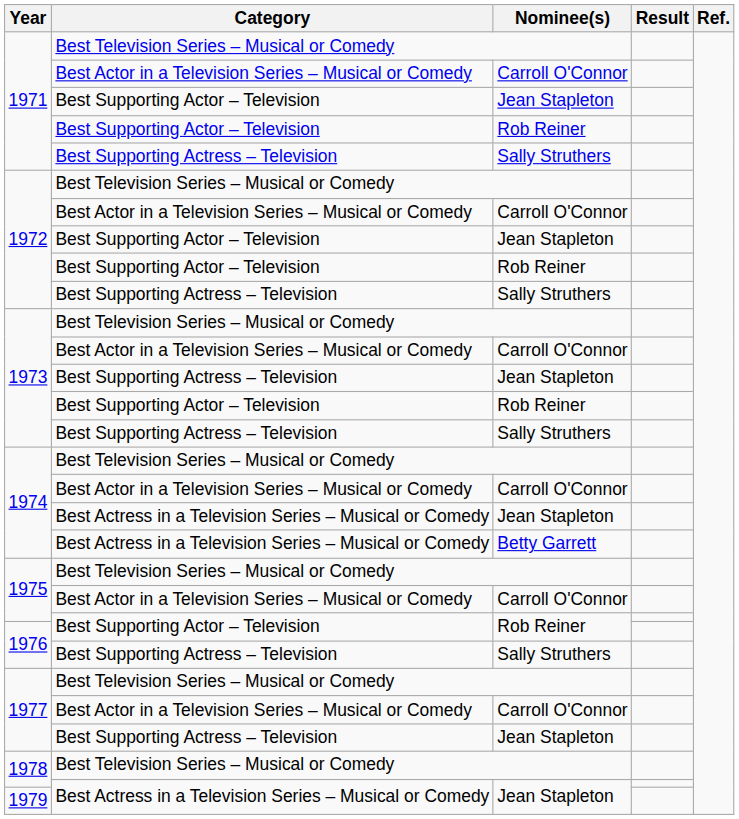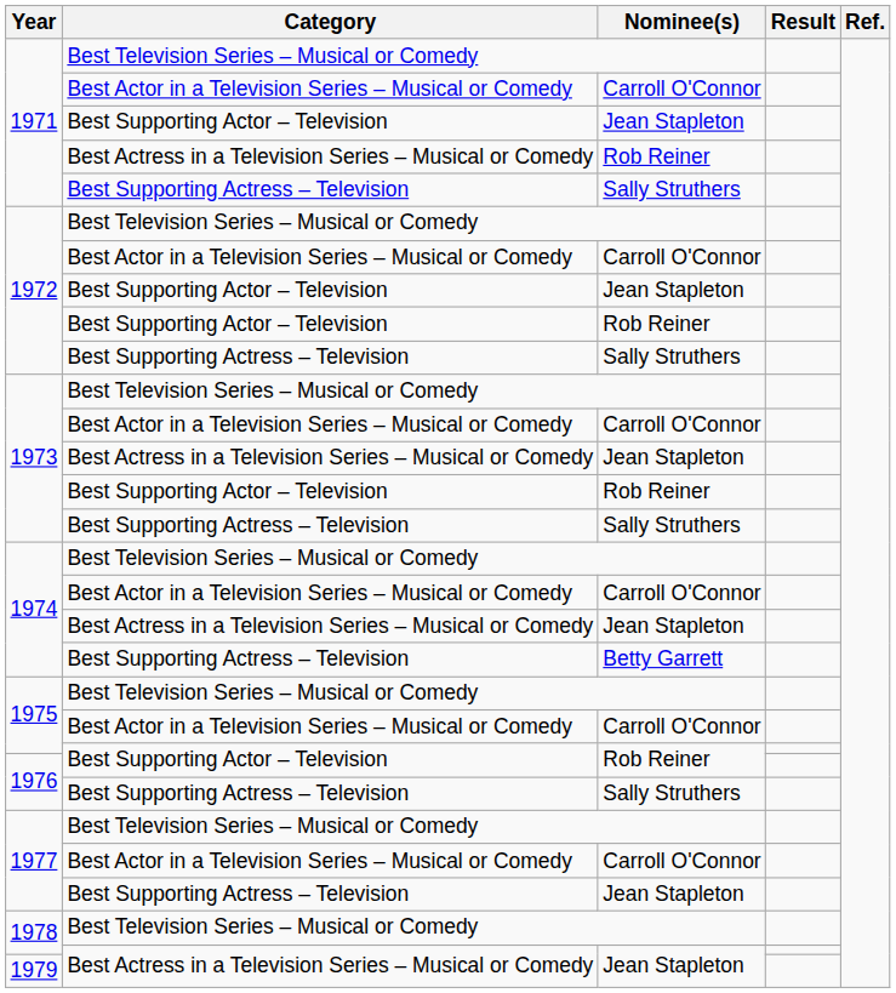1971 / Rob Reiner | Category: Best Supporting Actor – Television -> Best Actress in a Television Series – Musical or Comedy
1973 / Jean Stapleton | Category: Best Supporting Actress – Television -> Best Actress in a Television Series – Musical or Comedy
1974 / Betty Garrett | Category: Best Actress in a Television Series – Musical or Comedy -> Best Supporting Actress – Television
